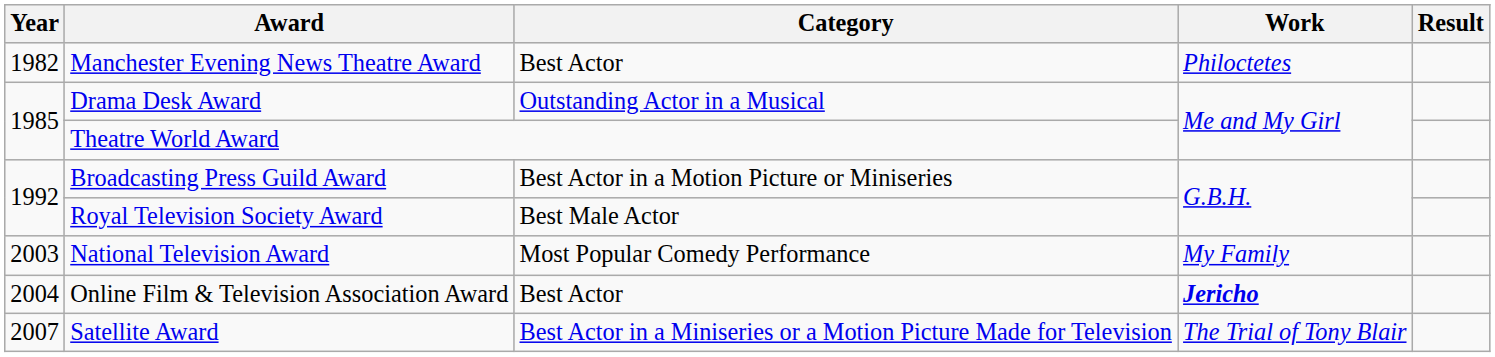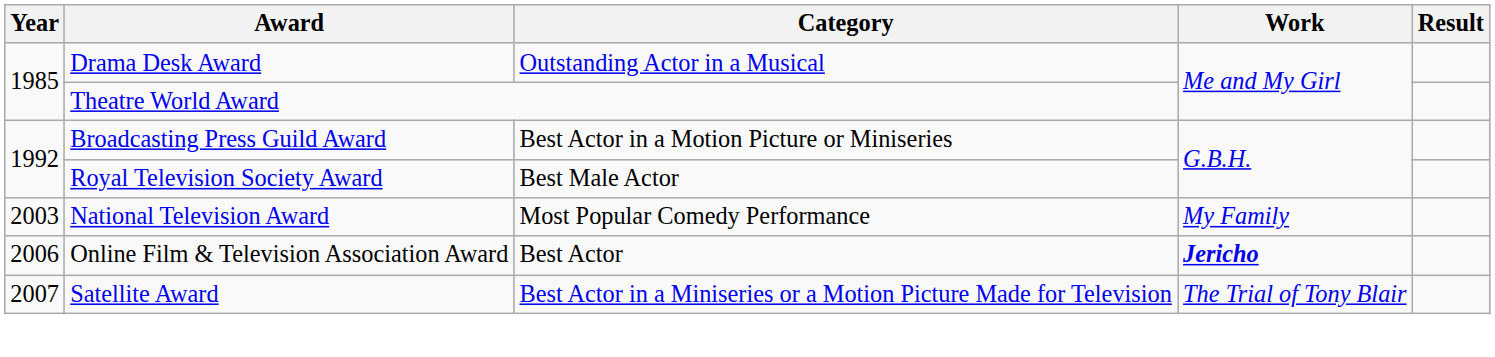- row: 1982 | Manchester Evening News Theatre Award | Best Actor | Philoctetes
Online Film & Television Association Award | Year: 2004 -> 2006
